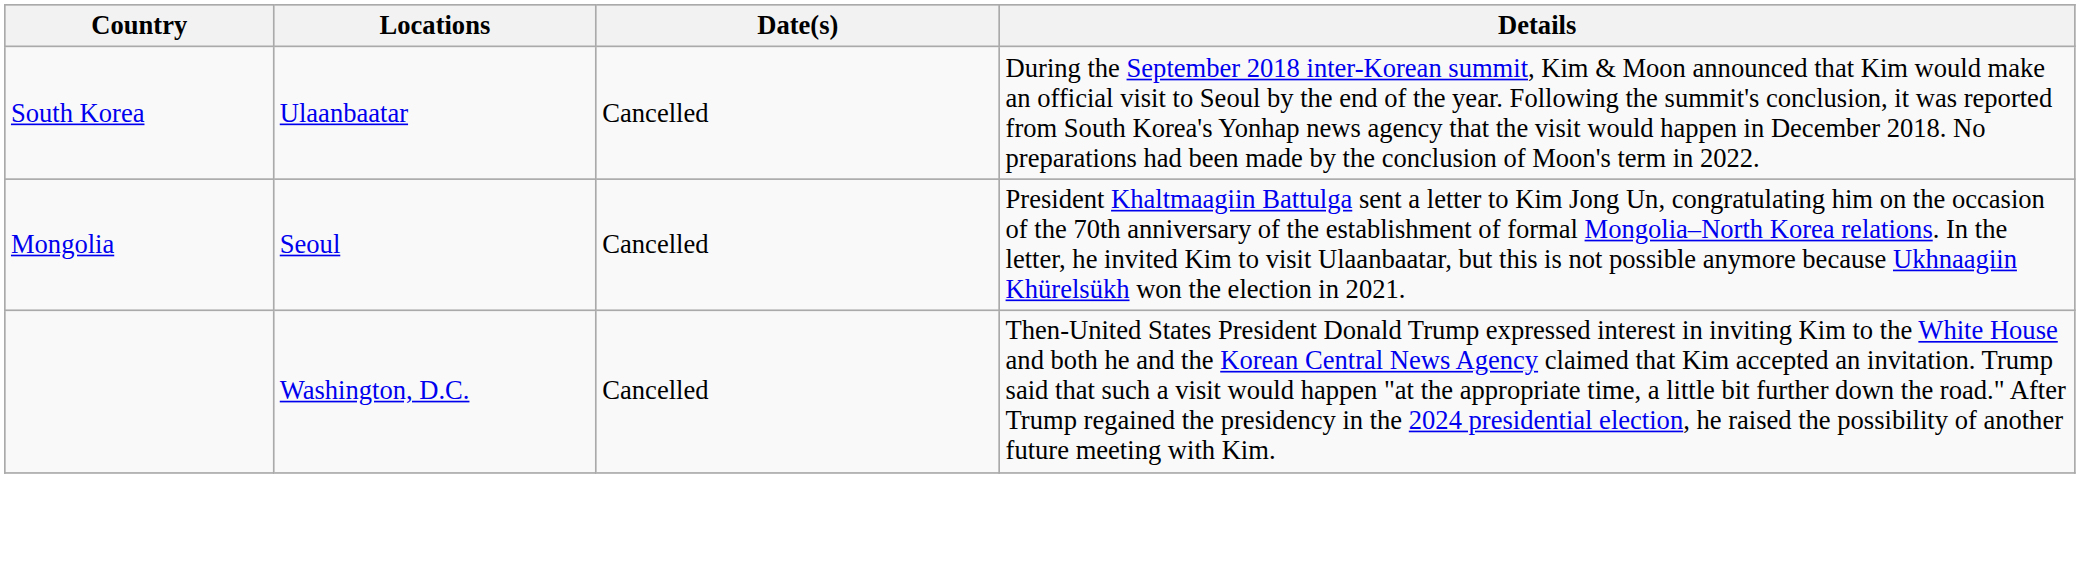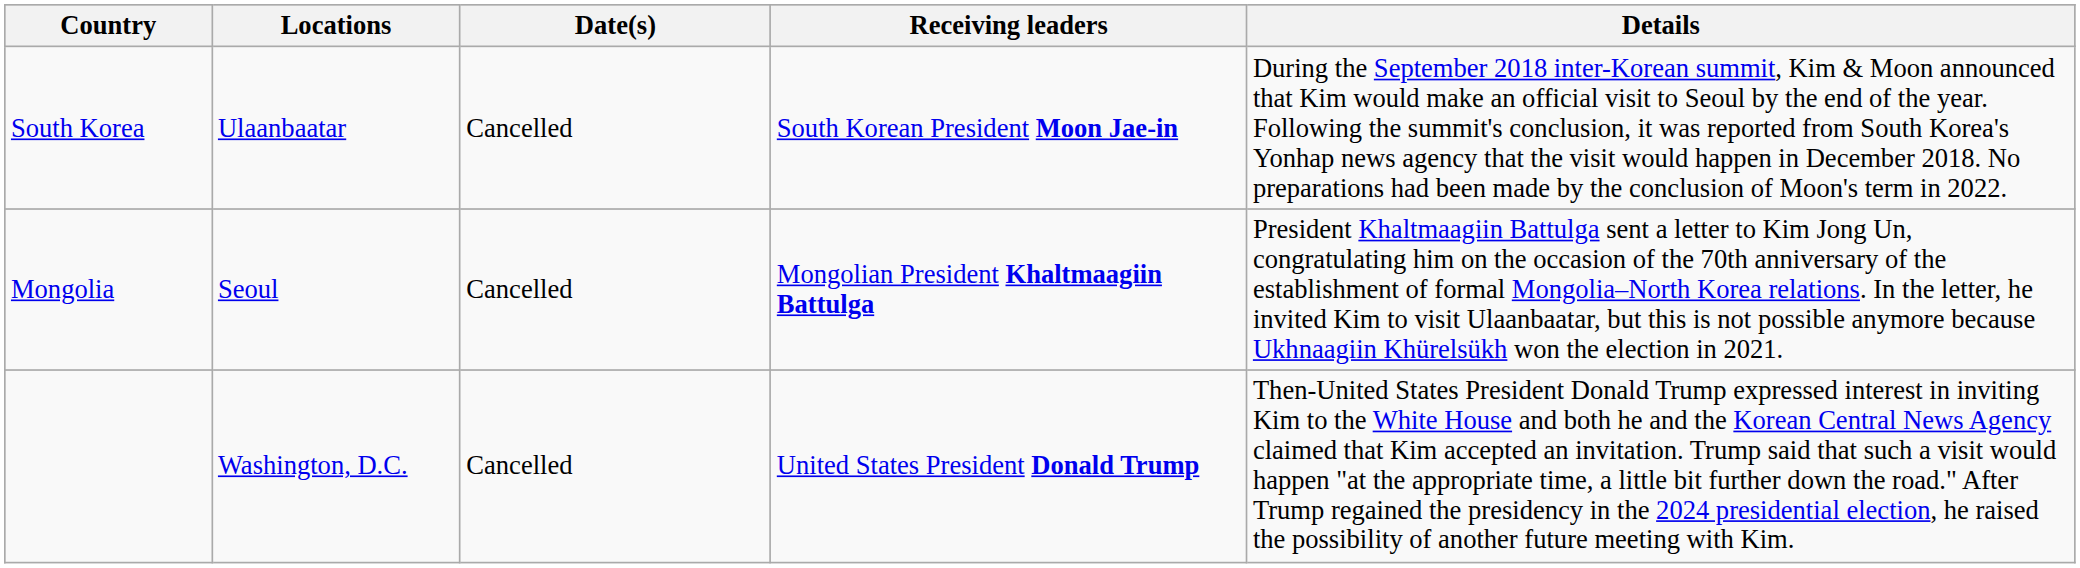+ column: Receiving leaders | South Korean President Moon Jae-in | Mongolian President Khaltmaagiin Battulga | United States President Donald Trump
